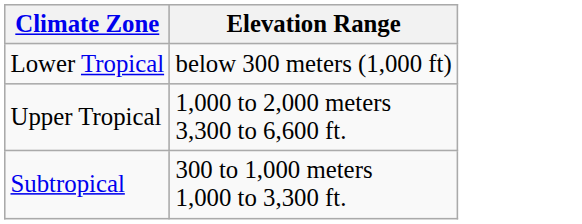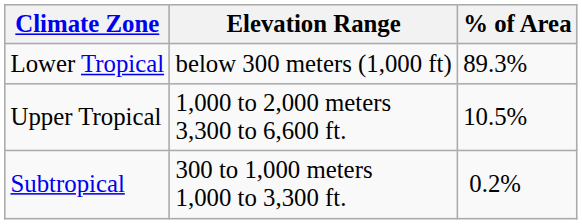+ column: % of Area | 89.3% | 10.5% | 0.2%
